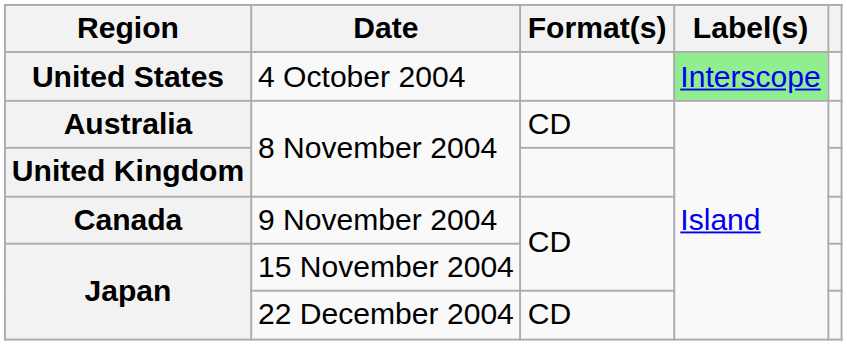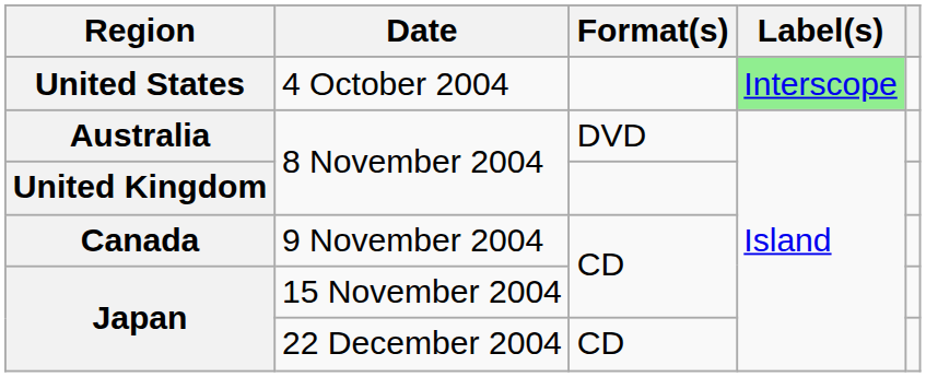Australia | Format(s): CD -> DVD
